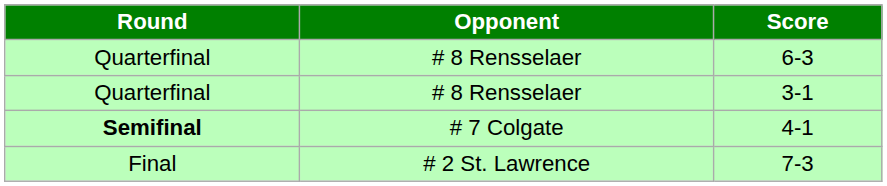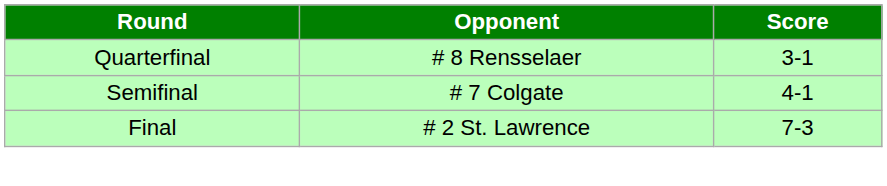- row: Quarterfinal | # 8 Rensselaer | 6-3
4-1 | Round: bold -> normal
